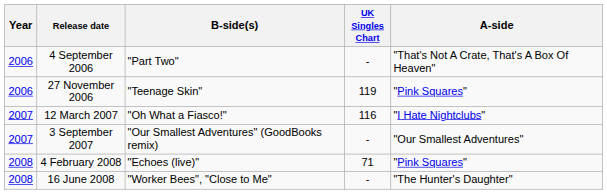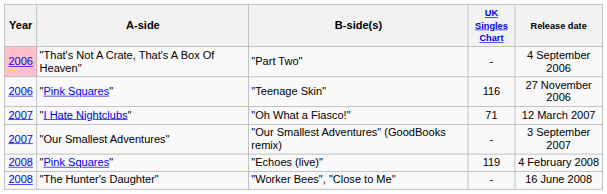columns swapped: A-side <-> Release date
"Part Two" | Year: no background -> pink background
"Teenage Skin" | UK Singles Chart: 119 -> 116
"Oh What a Fiasco!" | UK Singles Chart: 116 -> 71
"Echoes (live)" | UK Singles Chart: 71 -> 119
